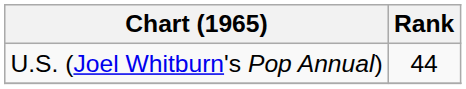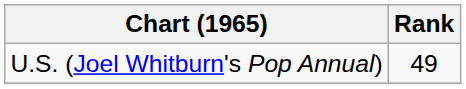U.S. (Joel Whitburn's Pop Annual) | Rank: 44 -> 49
